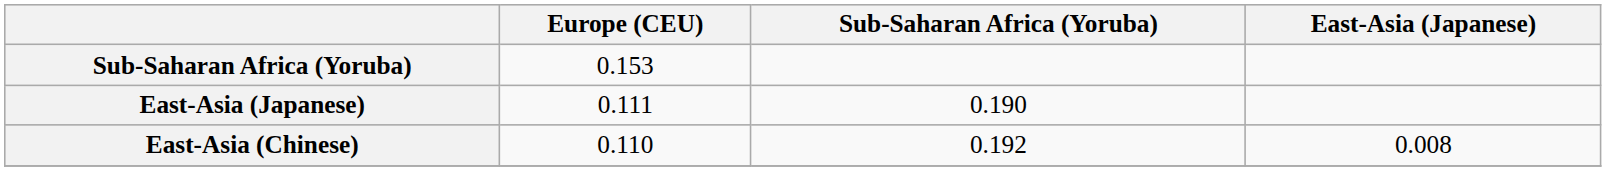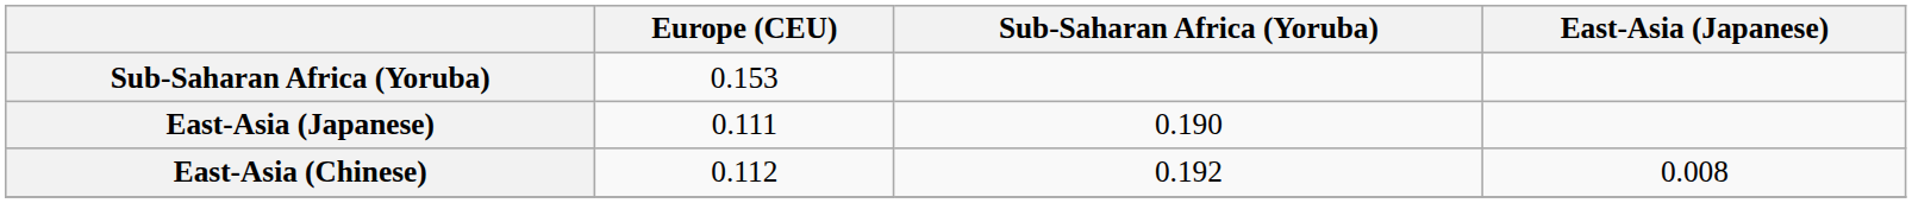East-Asia (Chinese) | Europe (CEU): 0.110 -> 0.112
